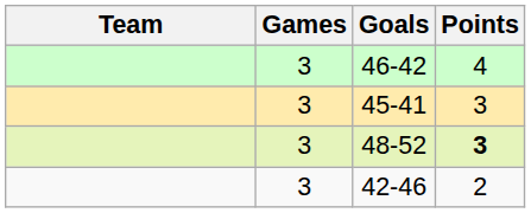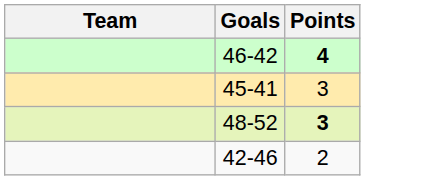- column: Games | 3 | 3 | 3 | 3
46-42 | Points: normal -> bold
